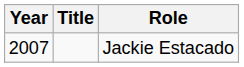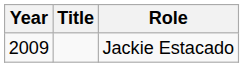Jackie Estacado | Year: 2007 -> 2009
